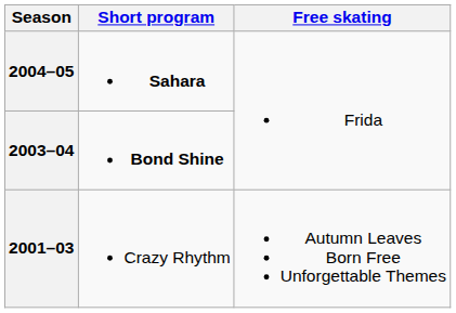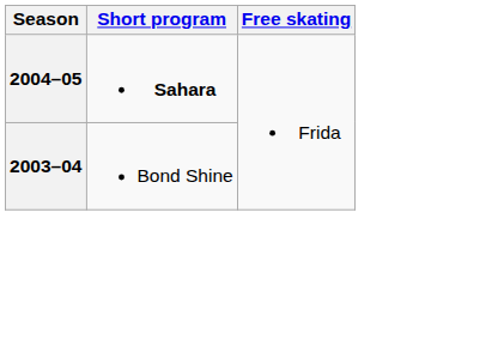2003–04 | Short program: bold -> normal
- row: 2001–03 | Crazy Rhythm | Autumn Leaves Born Free Unforgettable Themes
